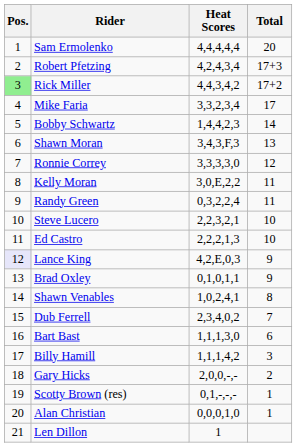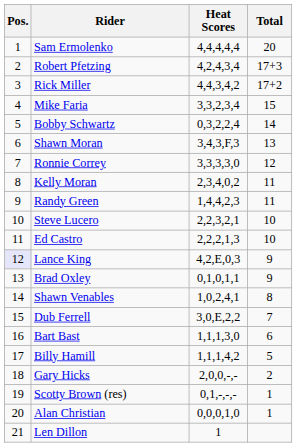Rick Miller | Pos.: lightgreen background -> no background
Mike Faria | Total: 17 -> 15
Bobby Schwartz | Heat Scores: 1,4,4,2,3 -> 0,3,2,2,4
Kelly Moran | Heat Scores: 3,0,E,2,2 -> 2,3,4,0,2
Randy Green | Heat Scores: 0,3,2,2,4 -> 1,4,4,2,3
Dub Ferrell | Heat Scores: 2,3,4,0,2 -> 3,0,E,2,2
Billy Hamill | Total: 3 -> 5
